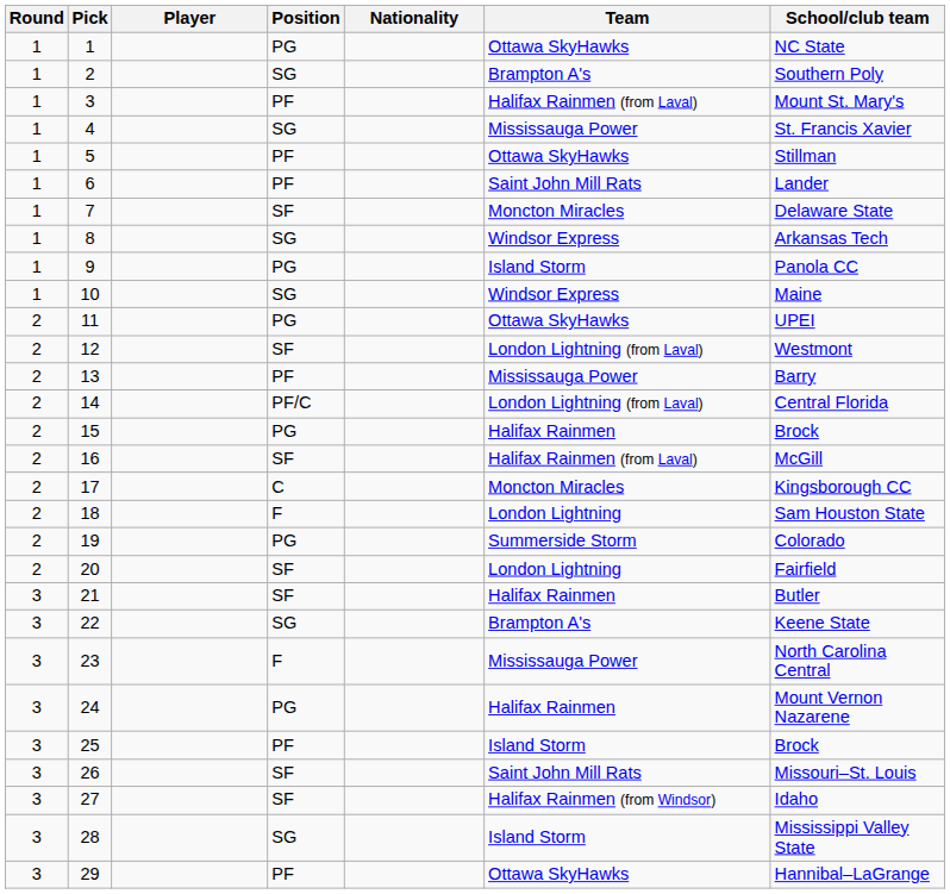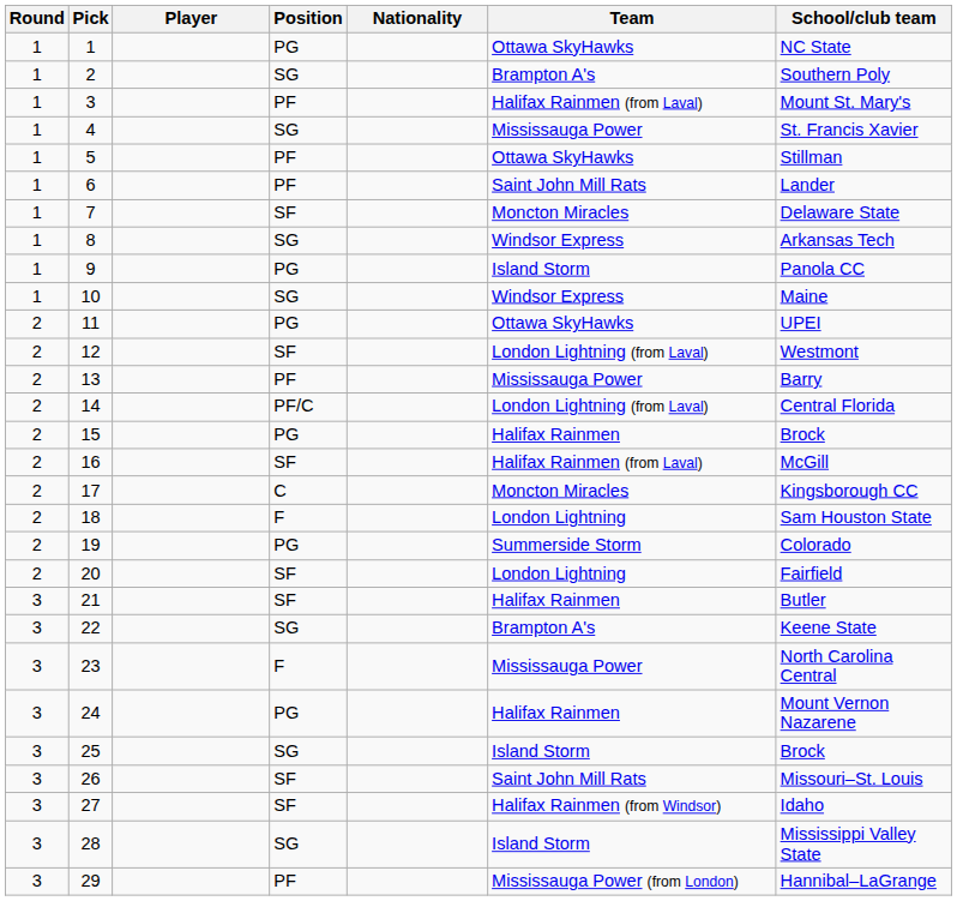25 | Position: PF -> SG
29 | Team: Ottawa SkyHawks -> Mississauga Power (from London)
